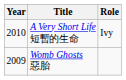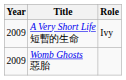A Very Short Life 短暫的生命 | Year: 2010 -> 2009
